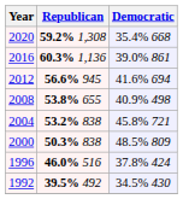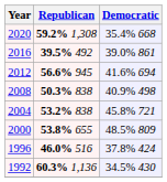2016 | Republican: 60.3% 1,136 -> 39.5% 492
2008 | Republican: 53.8% 655 -> 50.3% 838
2000 | Republican: 50.3% 838 -> 53.8% 655
1992 | Republican: 39.5% 492 -> 60.3% 1,136
